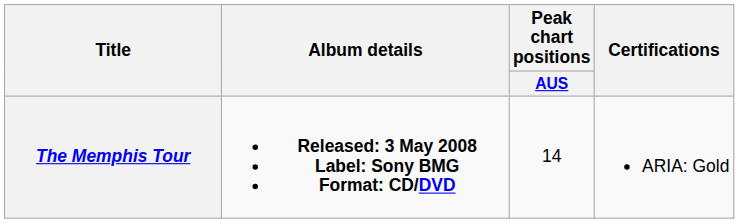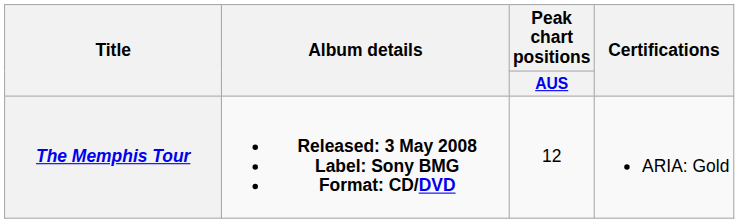The Memphis Tour | Peak chart positions / AUS: 14 -> 12
